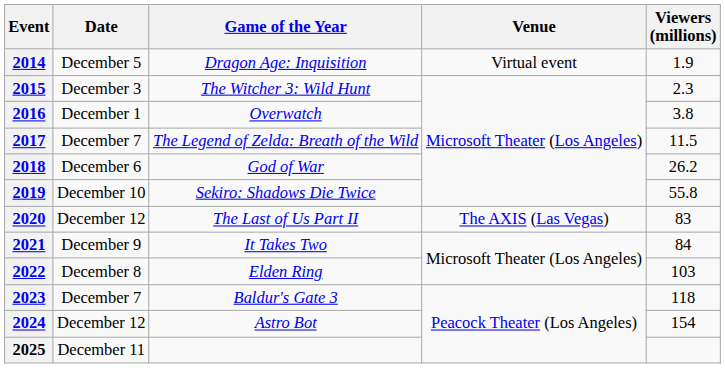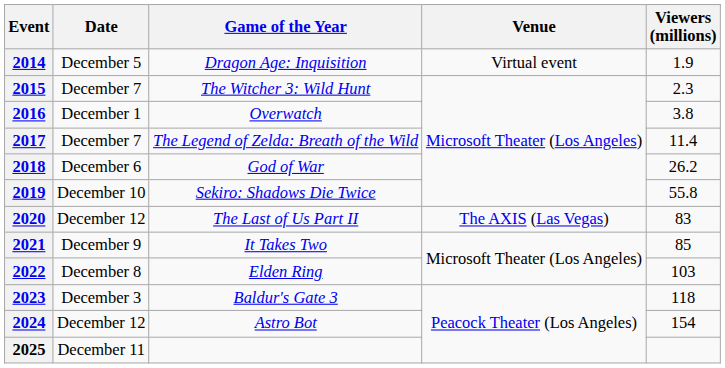2015 | Date: December 3 -> December 7
2017 | Viewers (millions): 11.5 -> 11.4
2021 | Viewers (millions): 84 -> 85
2023 | Date: December 7 -> December 3
